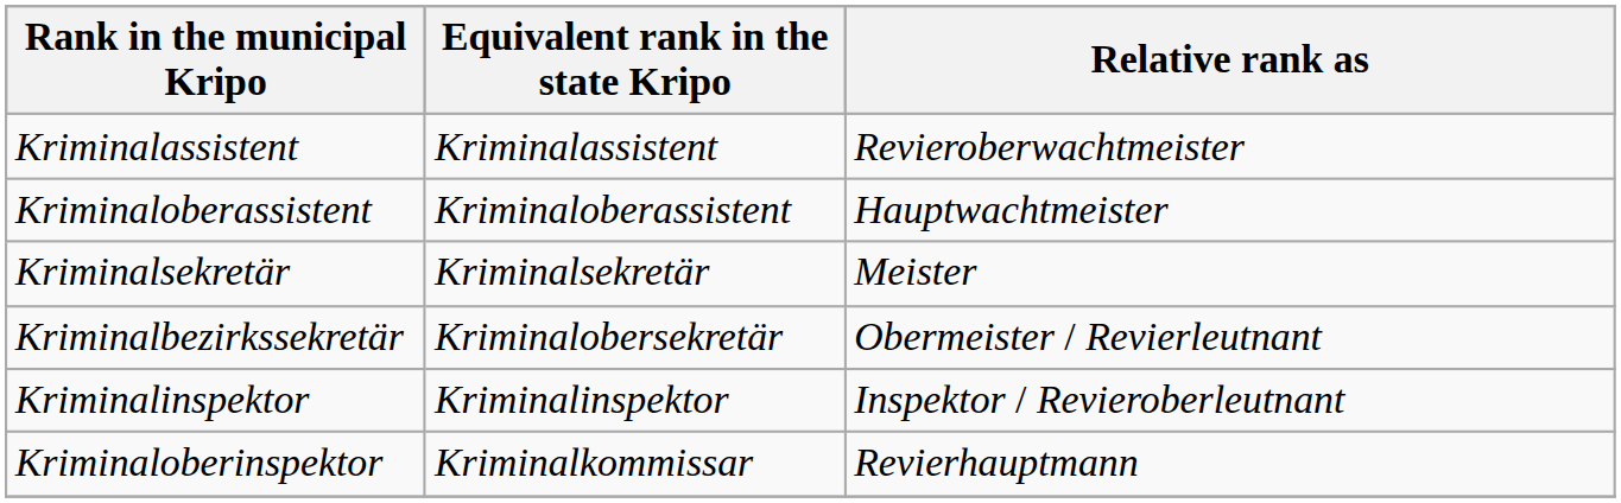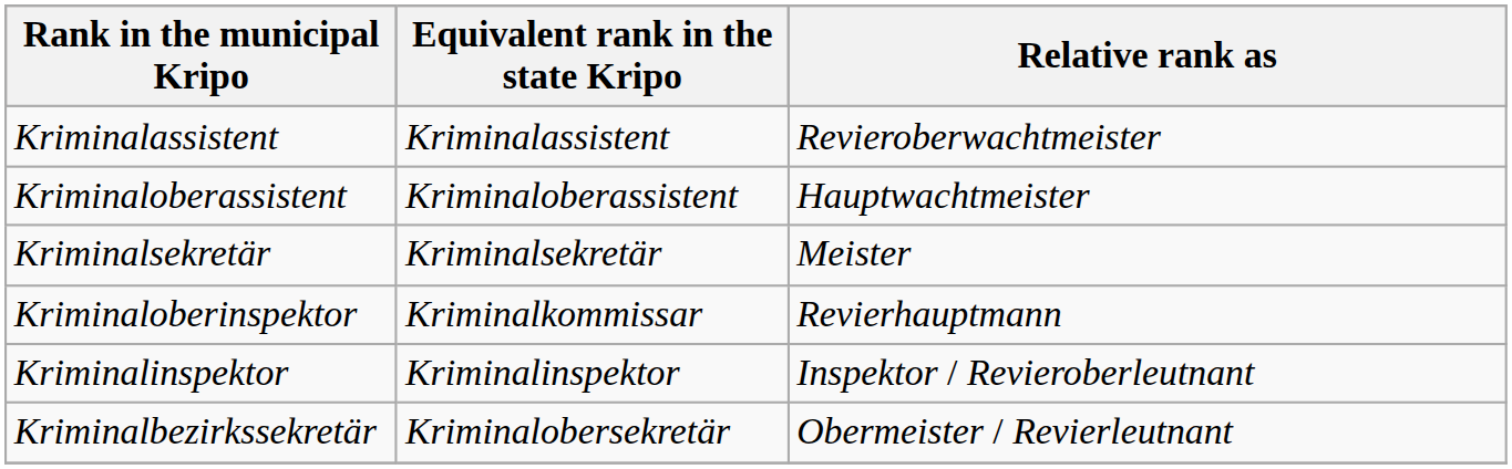rows swapped: Kriminalbezirkssekretär <-> Kriminaloberinspektor
